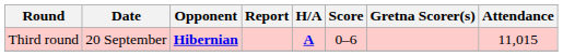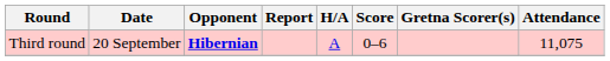Third round | H/A: bold -> normal
Third round | Attendance: 11,015 -> 11,075
